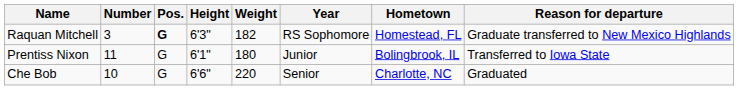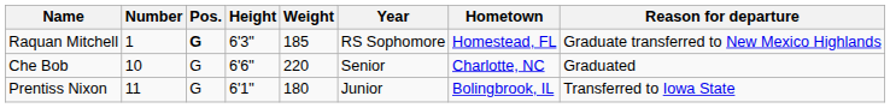Raquan Mitchell | Number: 3 -> 1
Raquan Mitchell | Weight: 182 -> 185
rows swapped: Che Bob <-> Prentiss Nixon
